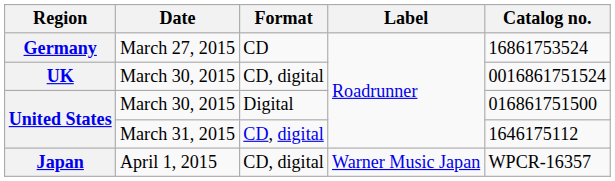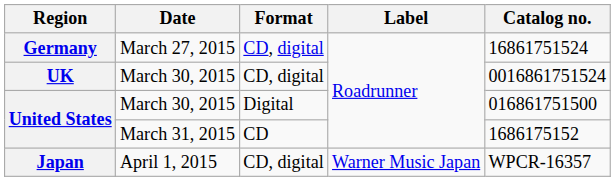Germany | Format: CD -> CD, digital
Germany | Catalog no.: 16861753524 -> 16861751524
United States / March 31, 2015 | Format: CD, digital -> CD
United States / March 31, 2015 | Catalog no.: 1646175112 -> 1686175152
